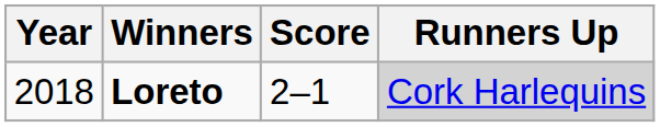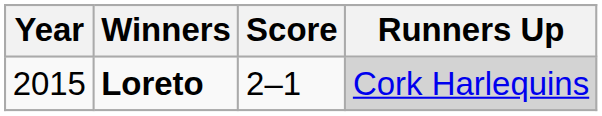Loreto | Year: 2018 -> 2015
